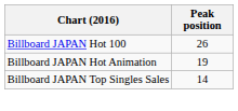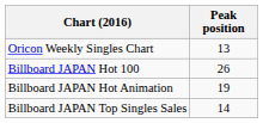+ row: Oricon Weekly Singles Chart | 13
